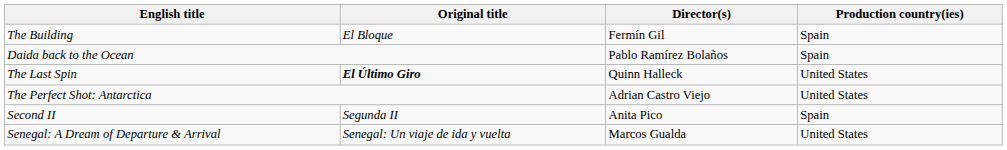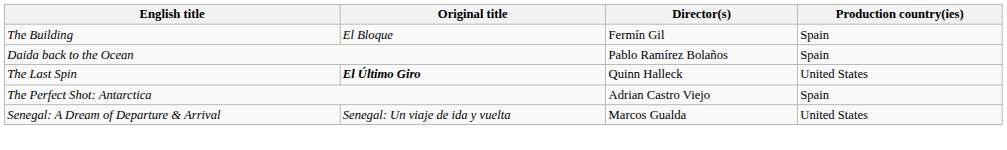The Perfect Shot: Antarctica | Production country(ies): United States -> Spain
- row: Second II | Segunda II | Anita Pico | Spain
